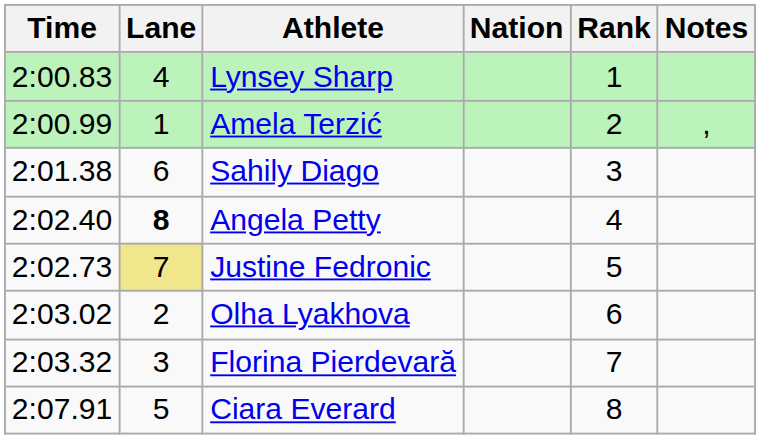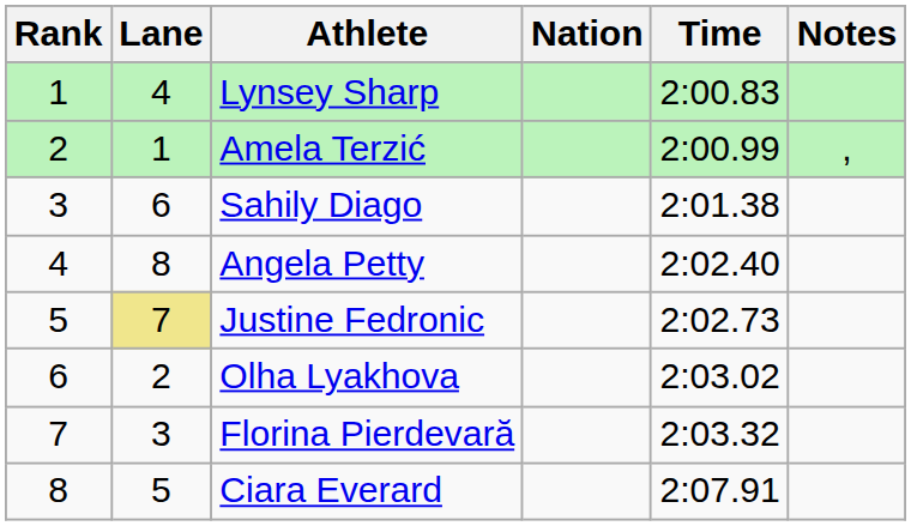columns swapped: Rank <-> Time
Angela Petty | Lane: bold -> normal
